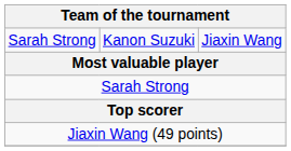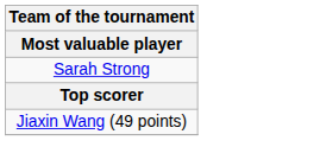- row: Sarah Strong | Kanon Suzuki | Jiaxin Wang
